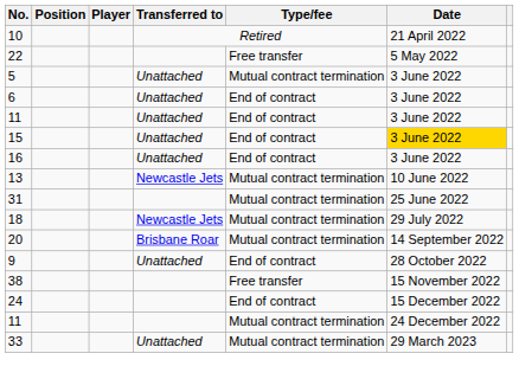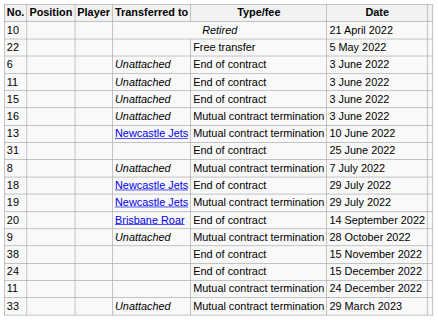- row: 5 | Unattached | Mutual contract termination | 3 June 2022
15 | Date: gold background -> no background
16 | Type/fee: End of contract -> Mutual contract termination
31 | Type/fee: Mutual contract termination -> End of contract
+ row: 8 | Unattached | Mutual contract termination | 7 July 2022
18 | Type/fee: Mutual contract termination -> End of contract
+ row: 19 | Newcastle Jets | Mutual contract termination | 29 July 2022
20 | Type/fee: Mutual contract termination -> End of contract
9 | Type/fee: End of contract -> Mutual contract termination
38 | Type/fee: Free transfer -> End of contract
